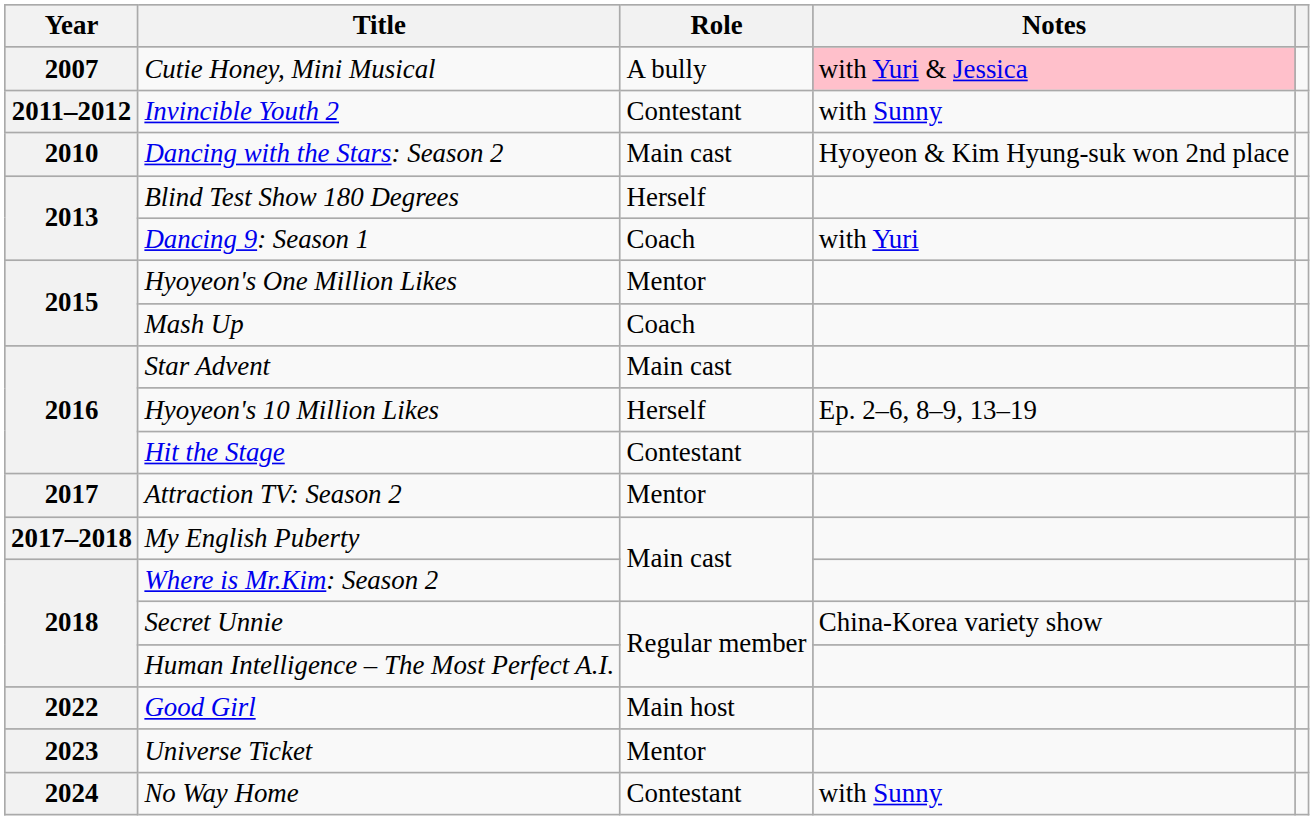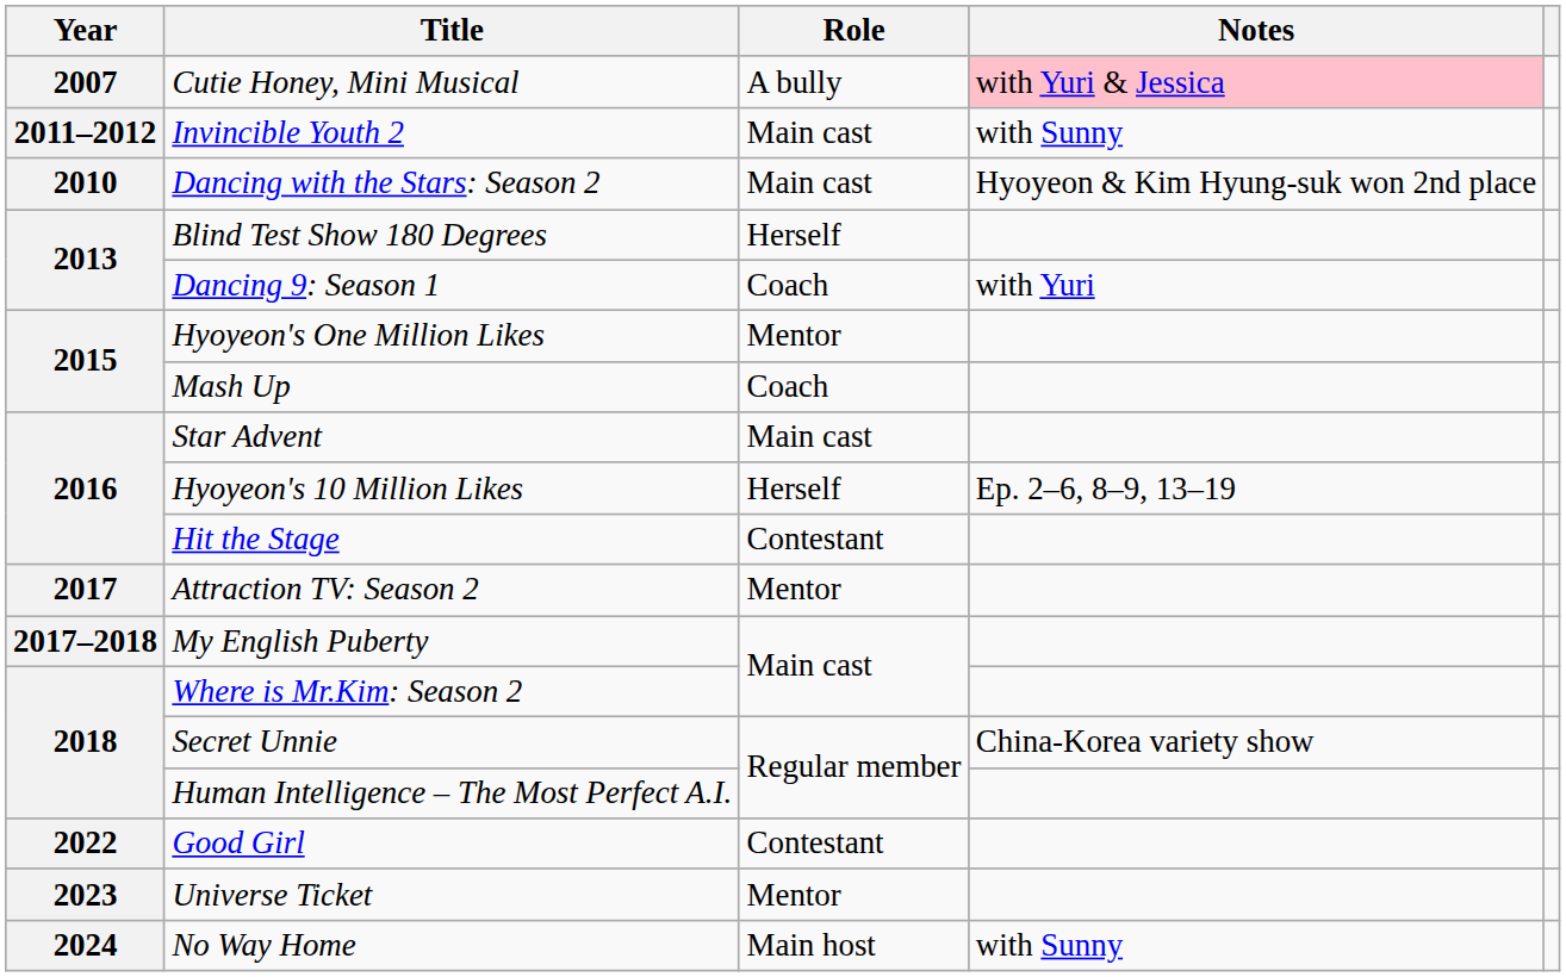Invincible Youth 2 | Role: Contestant -> Main cast
Good Girl | Role: Main host -> Contestant
No Way Home | Role: Contestant -> Main host
